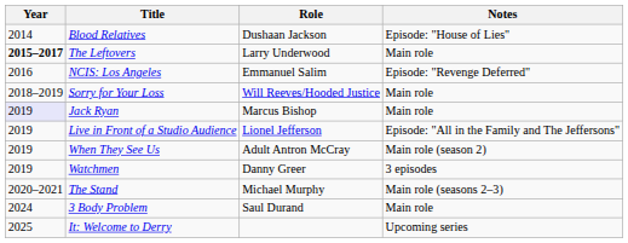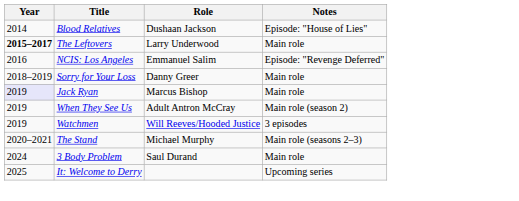Sorry for Your Loss | Role: Will Reeves/Hooded Justice -> Danny Greer
- row: 2019 | Live in Front of a Studio Audience | Lionel Jefferson | Episode: "All in the Family and The Jeffersons"
Watchmen | Role: Danny Greer -> Will Reeves/Hooded Justice
